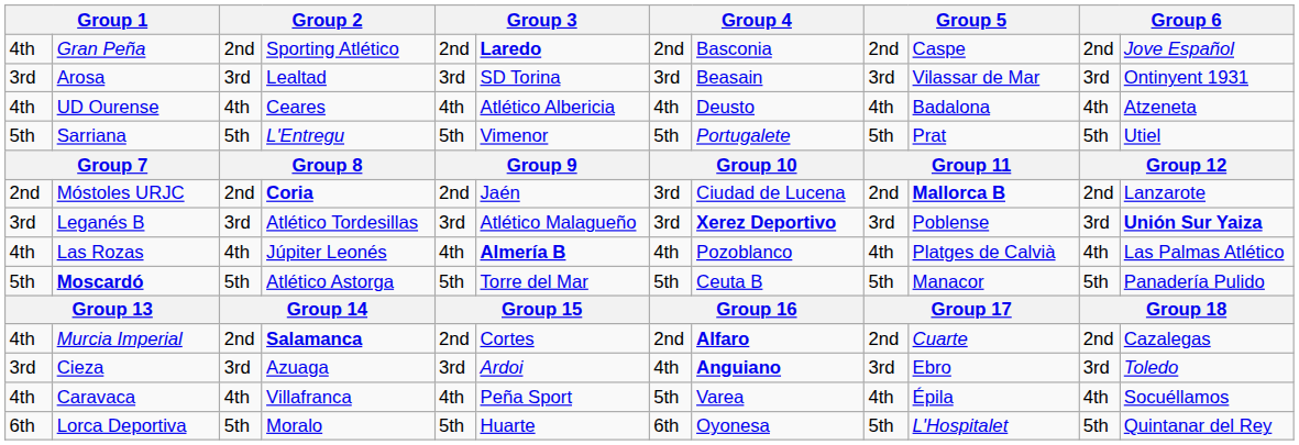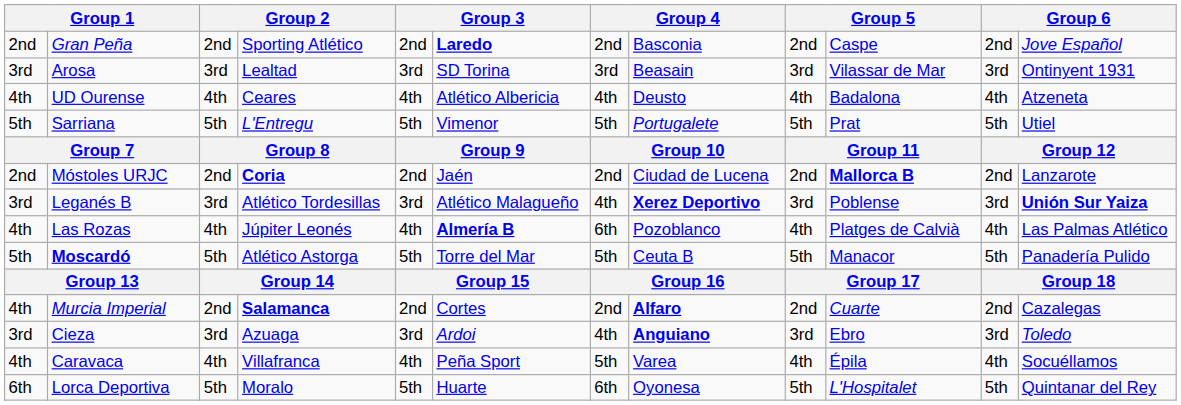Gran Peña | column 1: 4th -> 2nd
Móstoles URJC | column 7: 3rd -> 2nd
Leganés B | column 7: 3rd -> 4th
Las Rozas | column 7: 4th -> 6th
